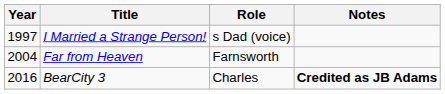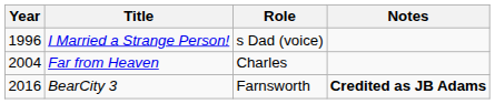I Married a Strange Person! | Year: 1997 -> 1996
Far from Heaven | Role: Farnsworth -> Charles
BearCity 3 | Role: Charles -> Farnsworth
